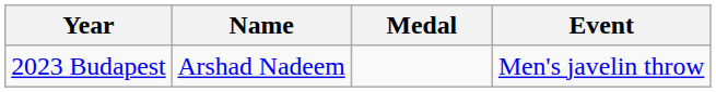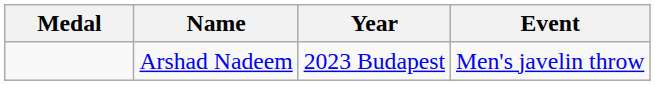columns swapped: Medal <-> Year
